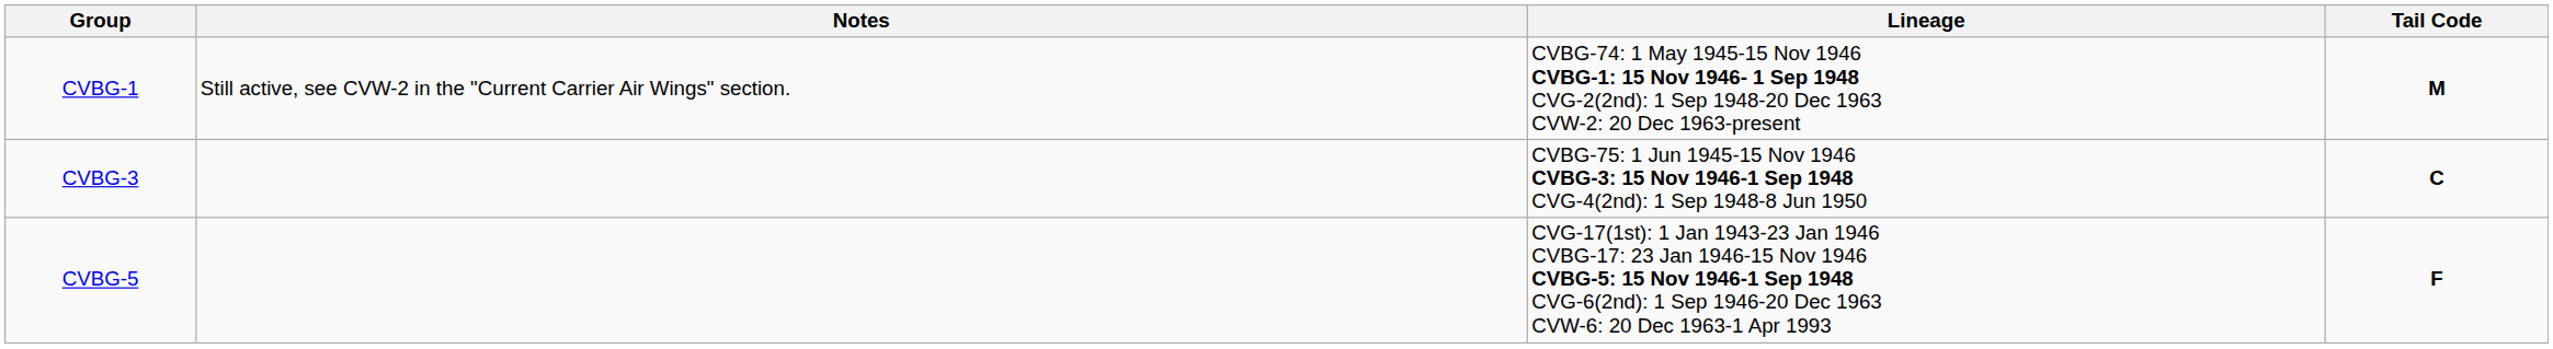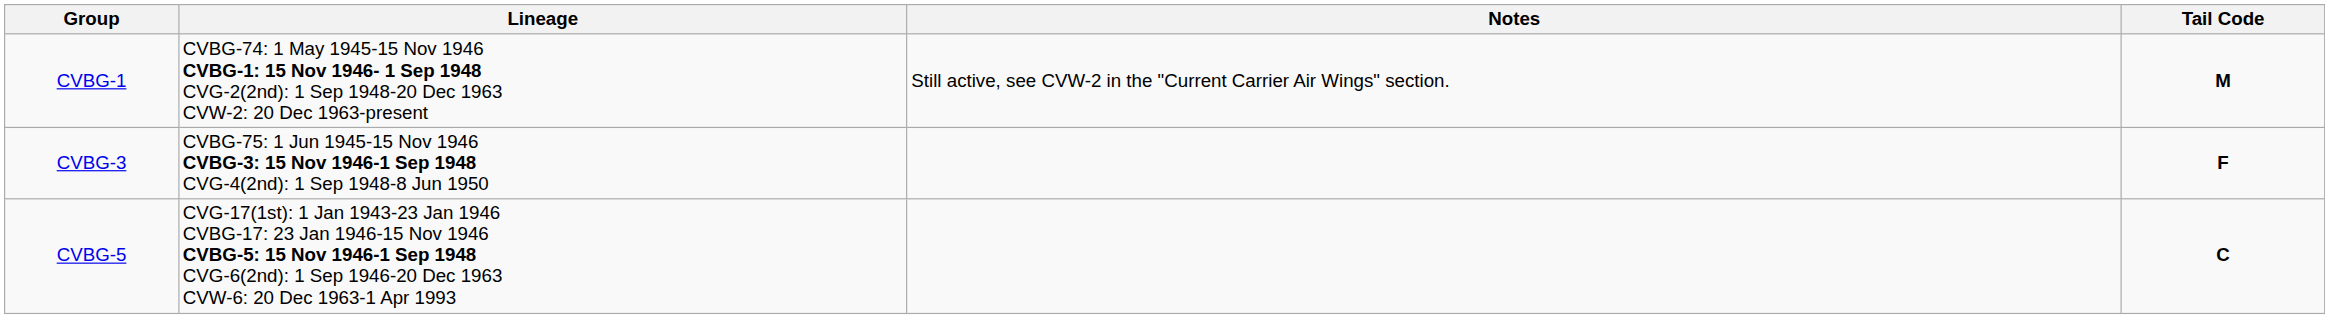columns swapped: Lineage <-> Notes
CVBG-3 | Tail Code: C -> F
CVBG-5 | Tail Code: F -> C
